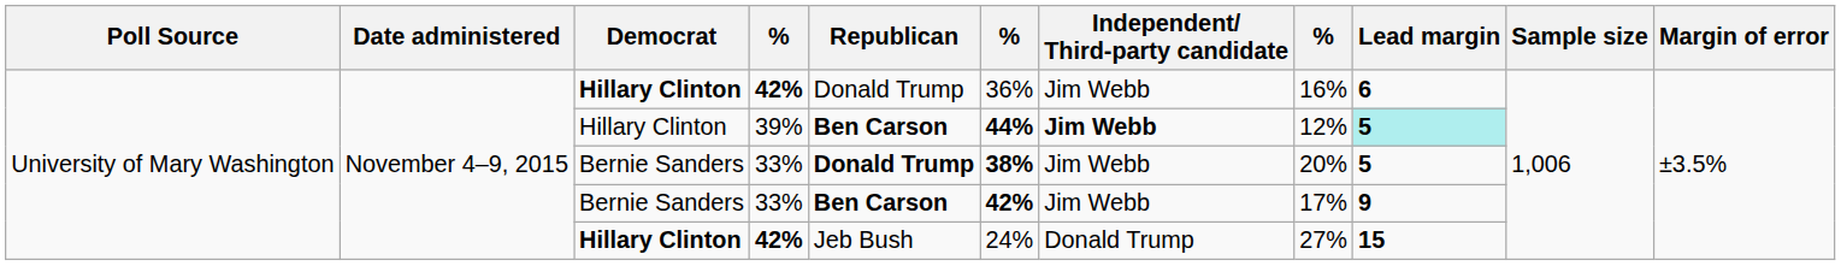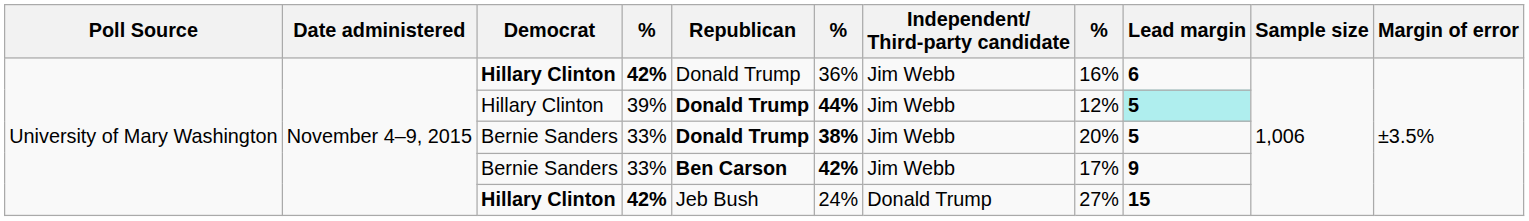39% | Republican: Ben Carson -> Donald Trump
39% | Independent/ Third-party candidate: bold -> normal
